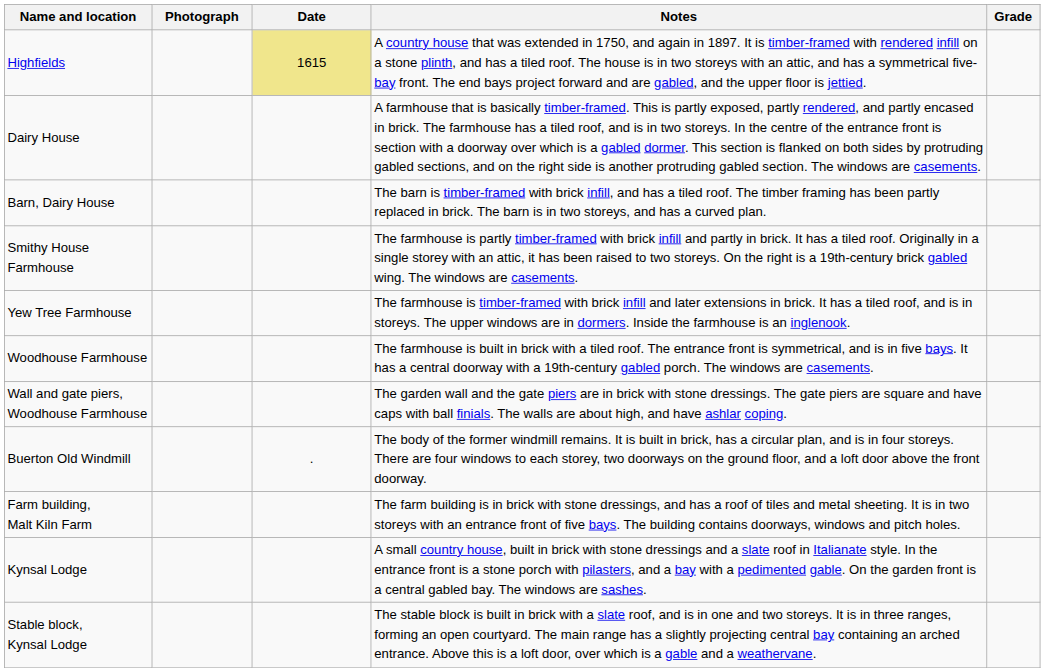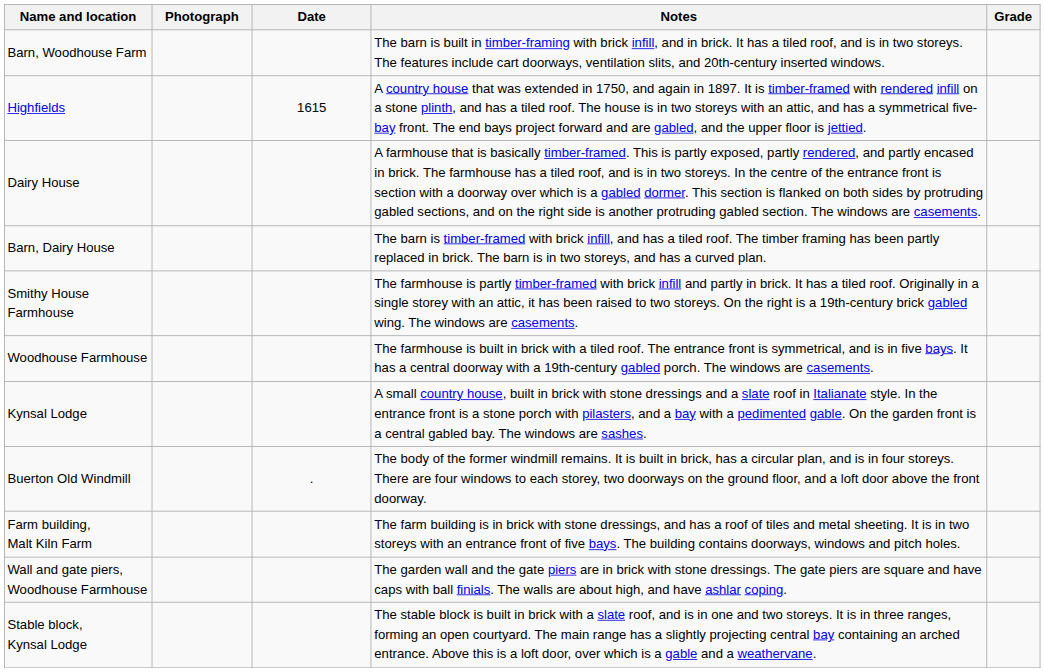+ row: Barn, Woodhouse Farm | The barn is built in timber-framing with brick infill, and in brick. It has a tiled roof, and is in two storeys. The features include cart doorways, ventilation slits, and 20th-century inserted windows.
Highfields | Date: khaki background -> no background
- row: Yew Tree Farmhouse | The farmhouse is timber-framed with brick infill and later extensions in brick. It has a tiled roof, and is in storeys. The upper windows are in dormers. Inside the farmhouse is an inglenook.
rows swapped: Wall and gate piers, Woodhouse Farmhouse <-> Kynsal Lodge
